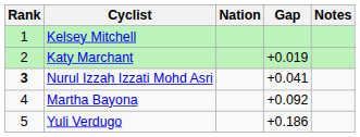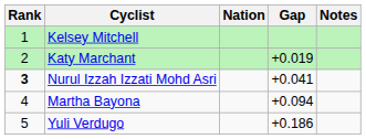Martha Bayona | Gap: +0.092 -> +0.094
